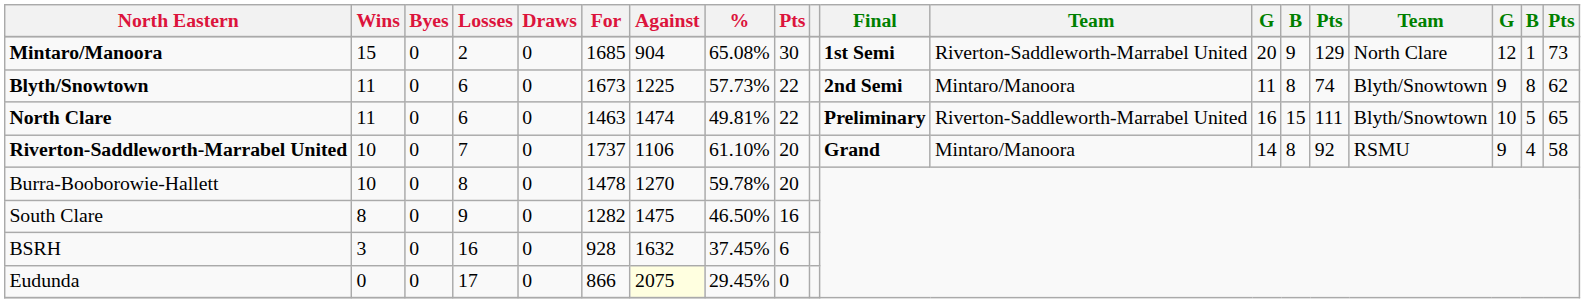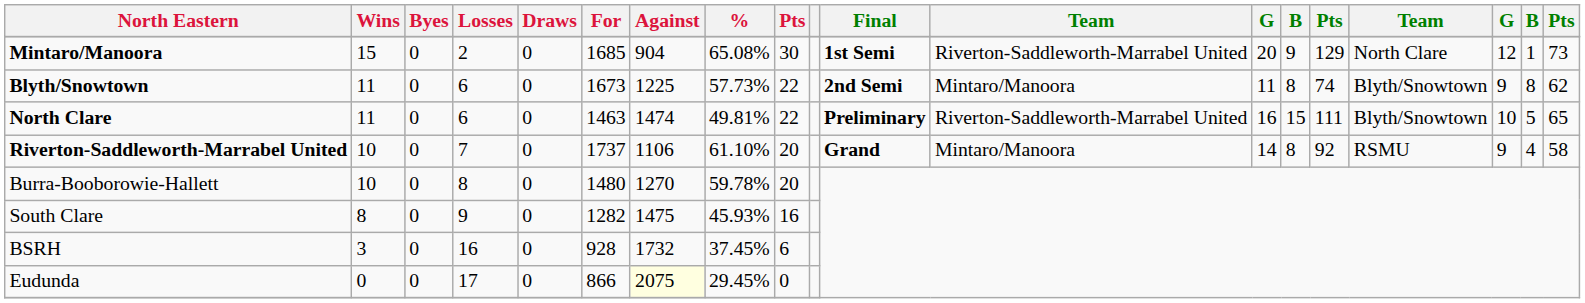Burra-Booborowie-Hallett | For: 1478 -> 1480
South Clare | %: 46.50% -> 45.93%
BSRH | Against: 1632 -> 1732
